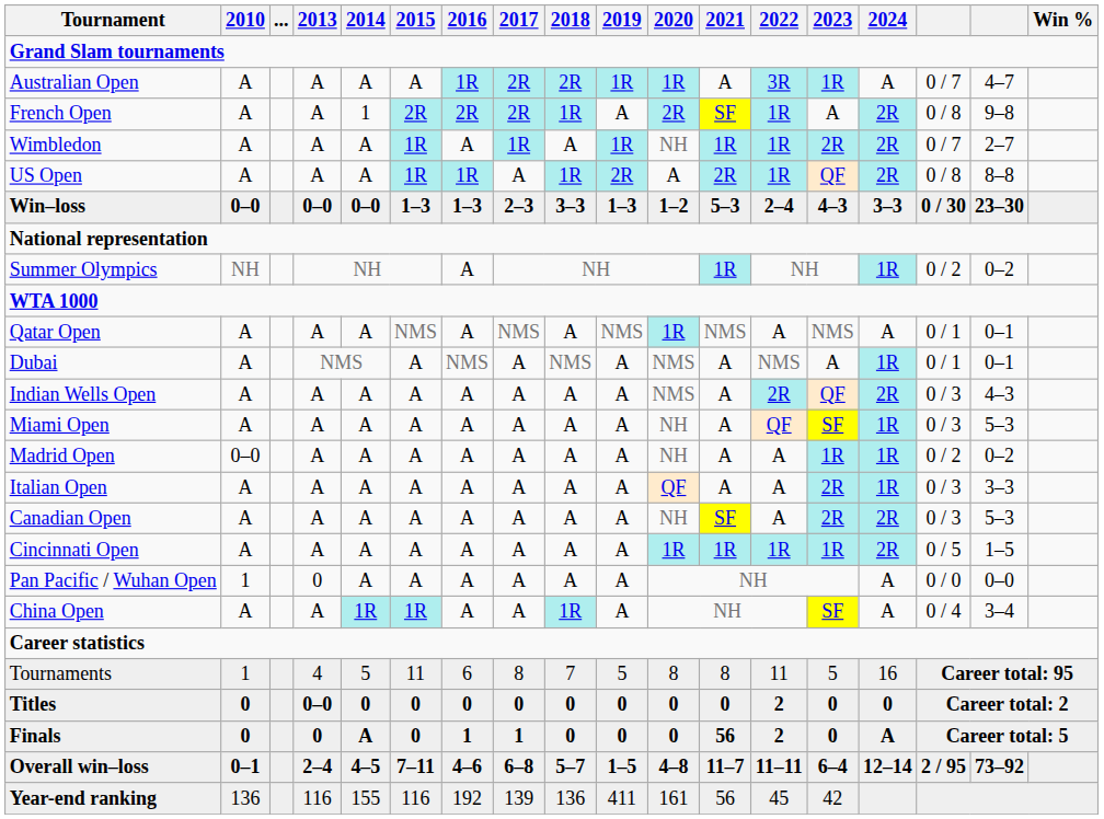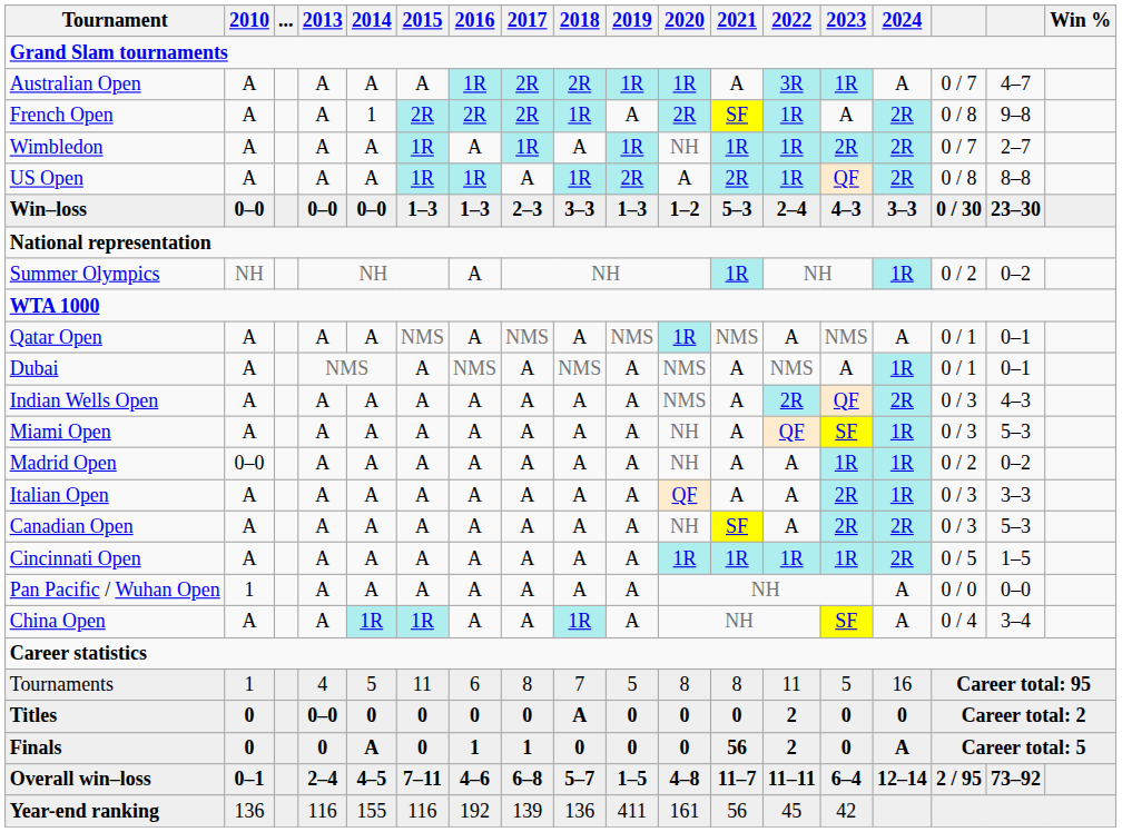Pan Pacific / Wuhan Open | 2013: 0 -> A
Titles | 2018: 0 -> A
